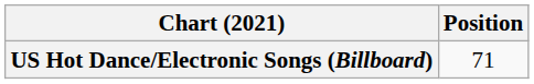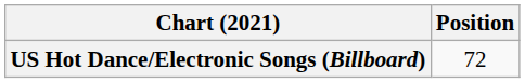US Hot Dance/Electronic Songs (Billboard) | Position: 71 -> 72
